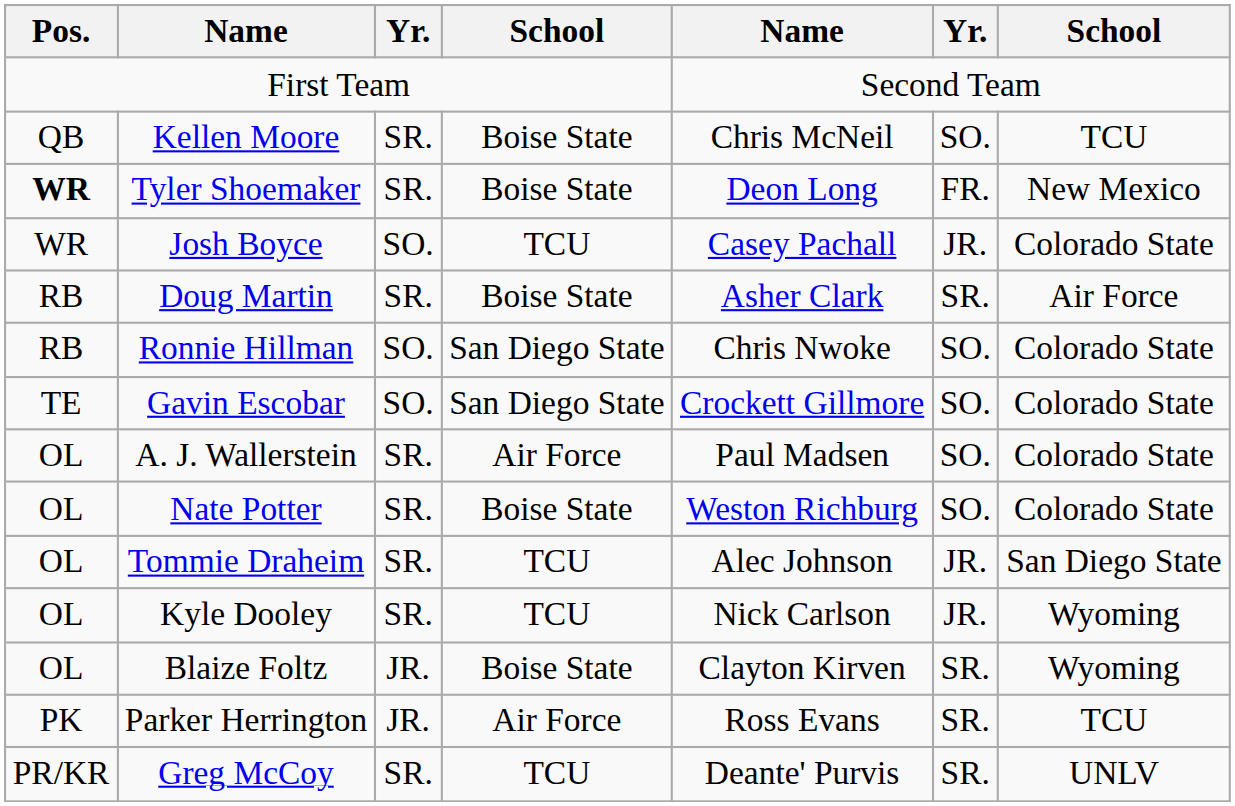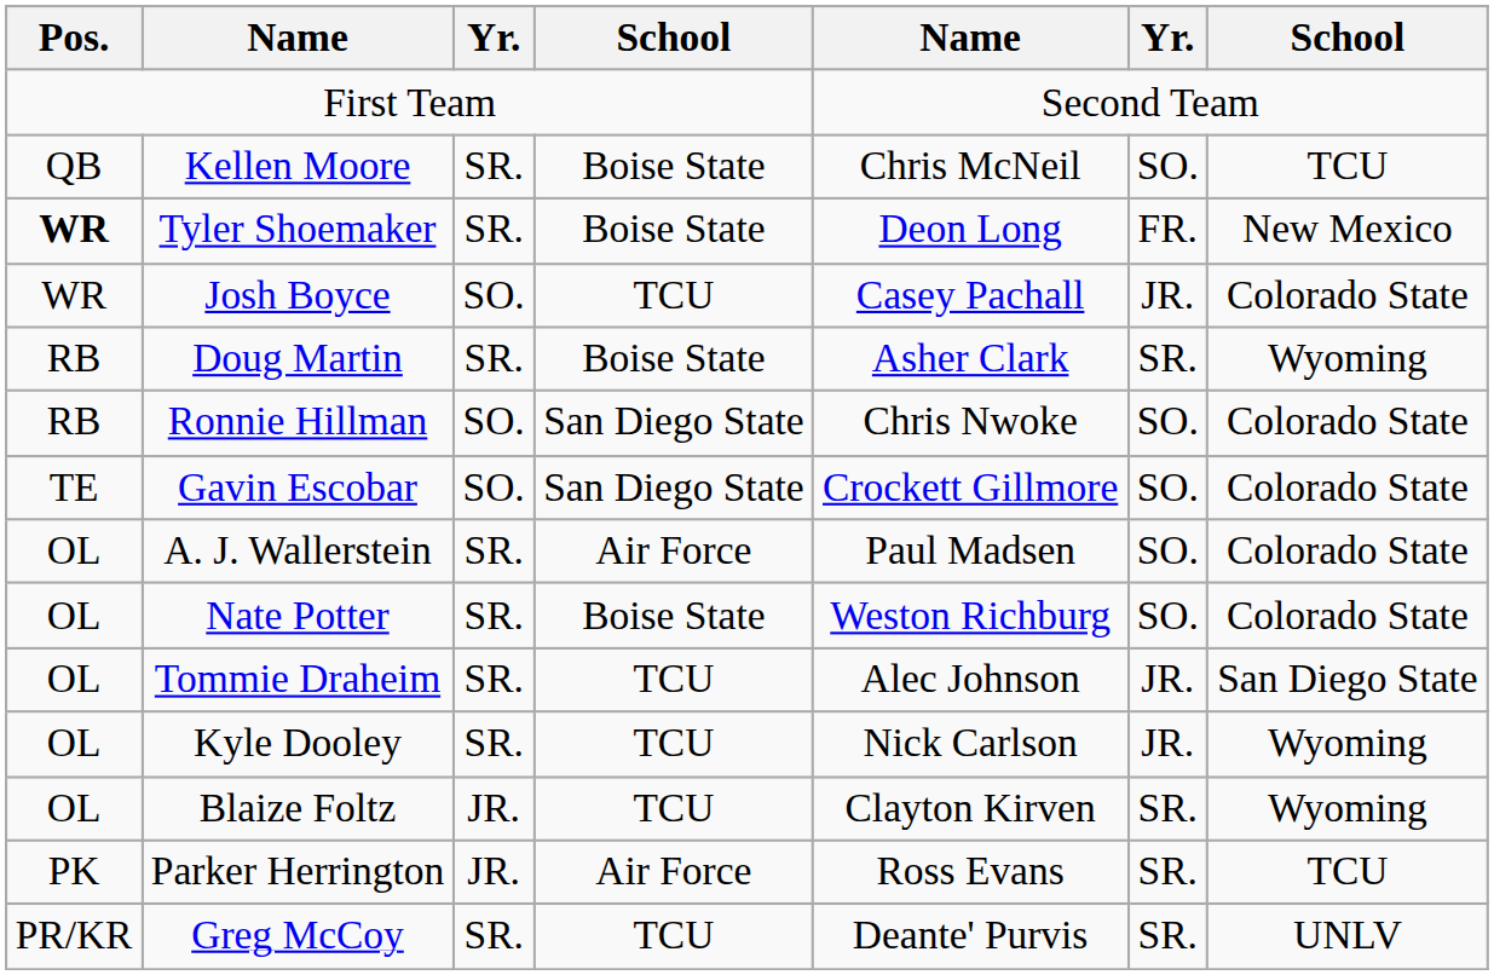Doug Martin | column 7: Air Force -> Wyoming
Blaize Foltz | column 4: Boise State -> TCU
